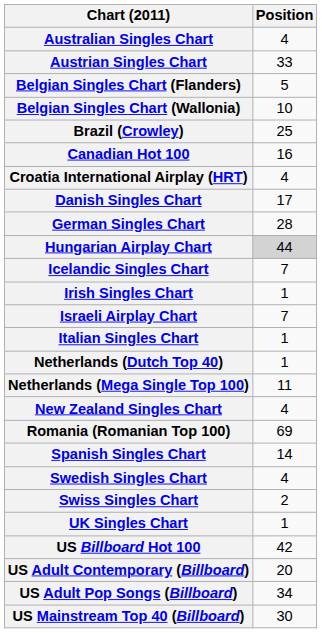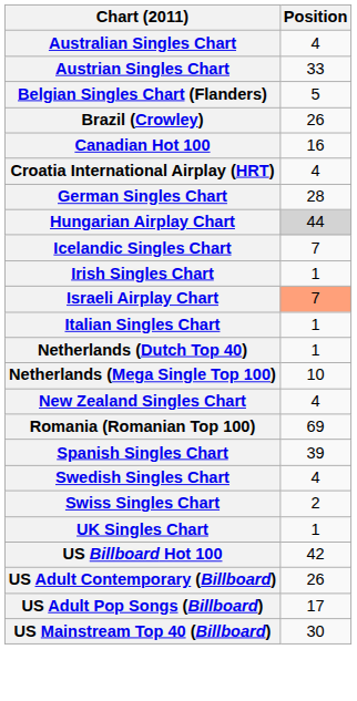- row: Belgian Singles Chart (Wallonia) | 10
Brazil (Crowley) | Position: 25 -> 26
- row: Danish Singles Chart | 17
Israeli Airplay Chart | Position: no background -> lightsalmon background
Netherlands (Mega Single Top 100) | Position: 11 -> 10
Spanish Singles Chart | Position: 14 -> 39
US Adult Contemporary (Billboard) | Position: 20 -> 26
US Adult Pop Songs (Billboard) | Position: 34 -> 17
